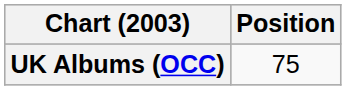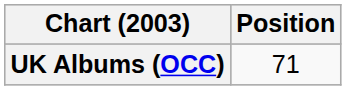UK Albums (OCC) | Position: 75 -> 71
